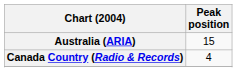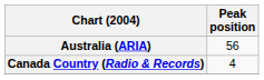Australia (ARIA) | Peak position: 15 -> 56
